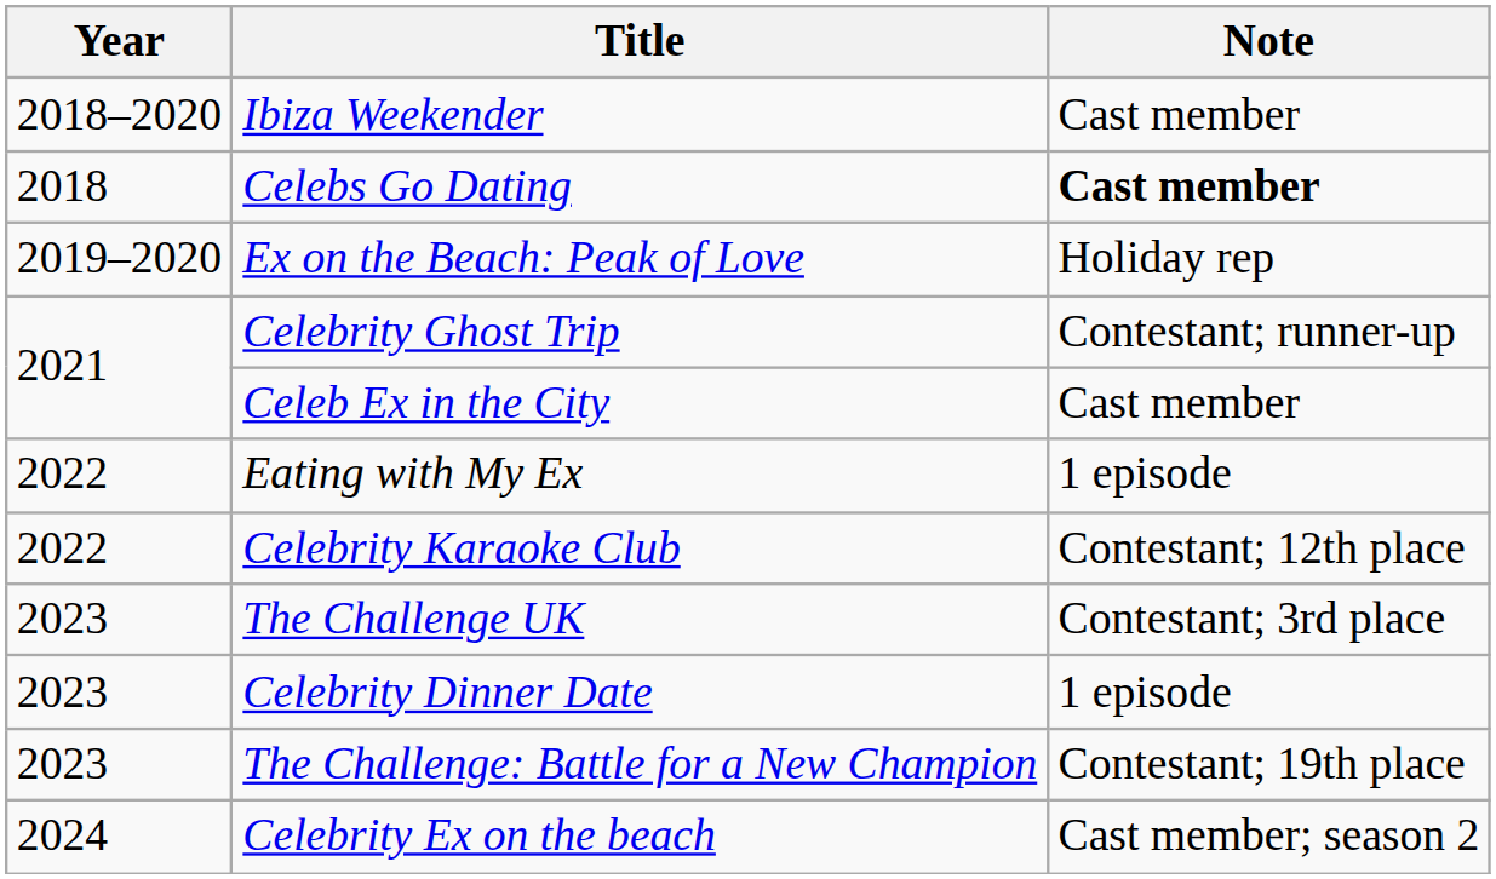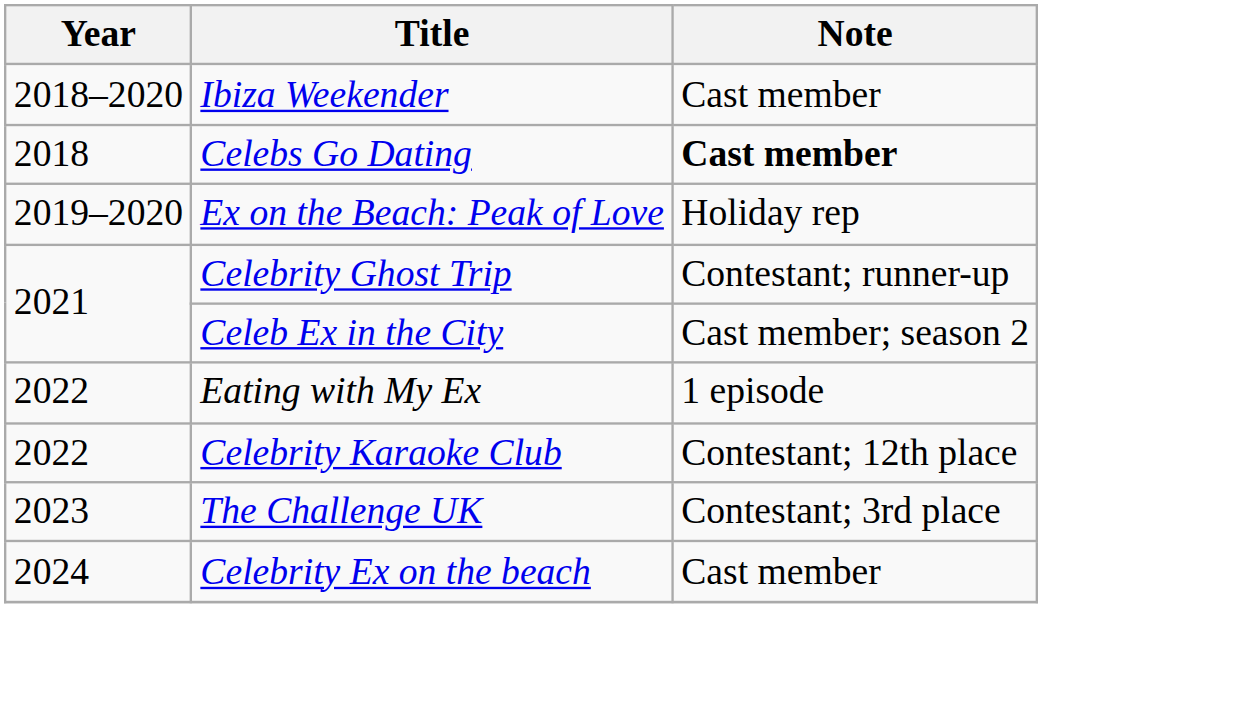Celeb Ex in the City | Note: Cast member -> Cast member; season 2
- row: 2023 | Celebrity Dinner Date | 1 episode
- row: 2023 | The Challenge: Battle for a New Champion | Contestant; 19th place
Celebrity Ex on the beach | Note: Cast member; season 2 -> Cast member
